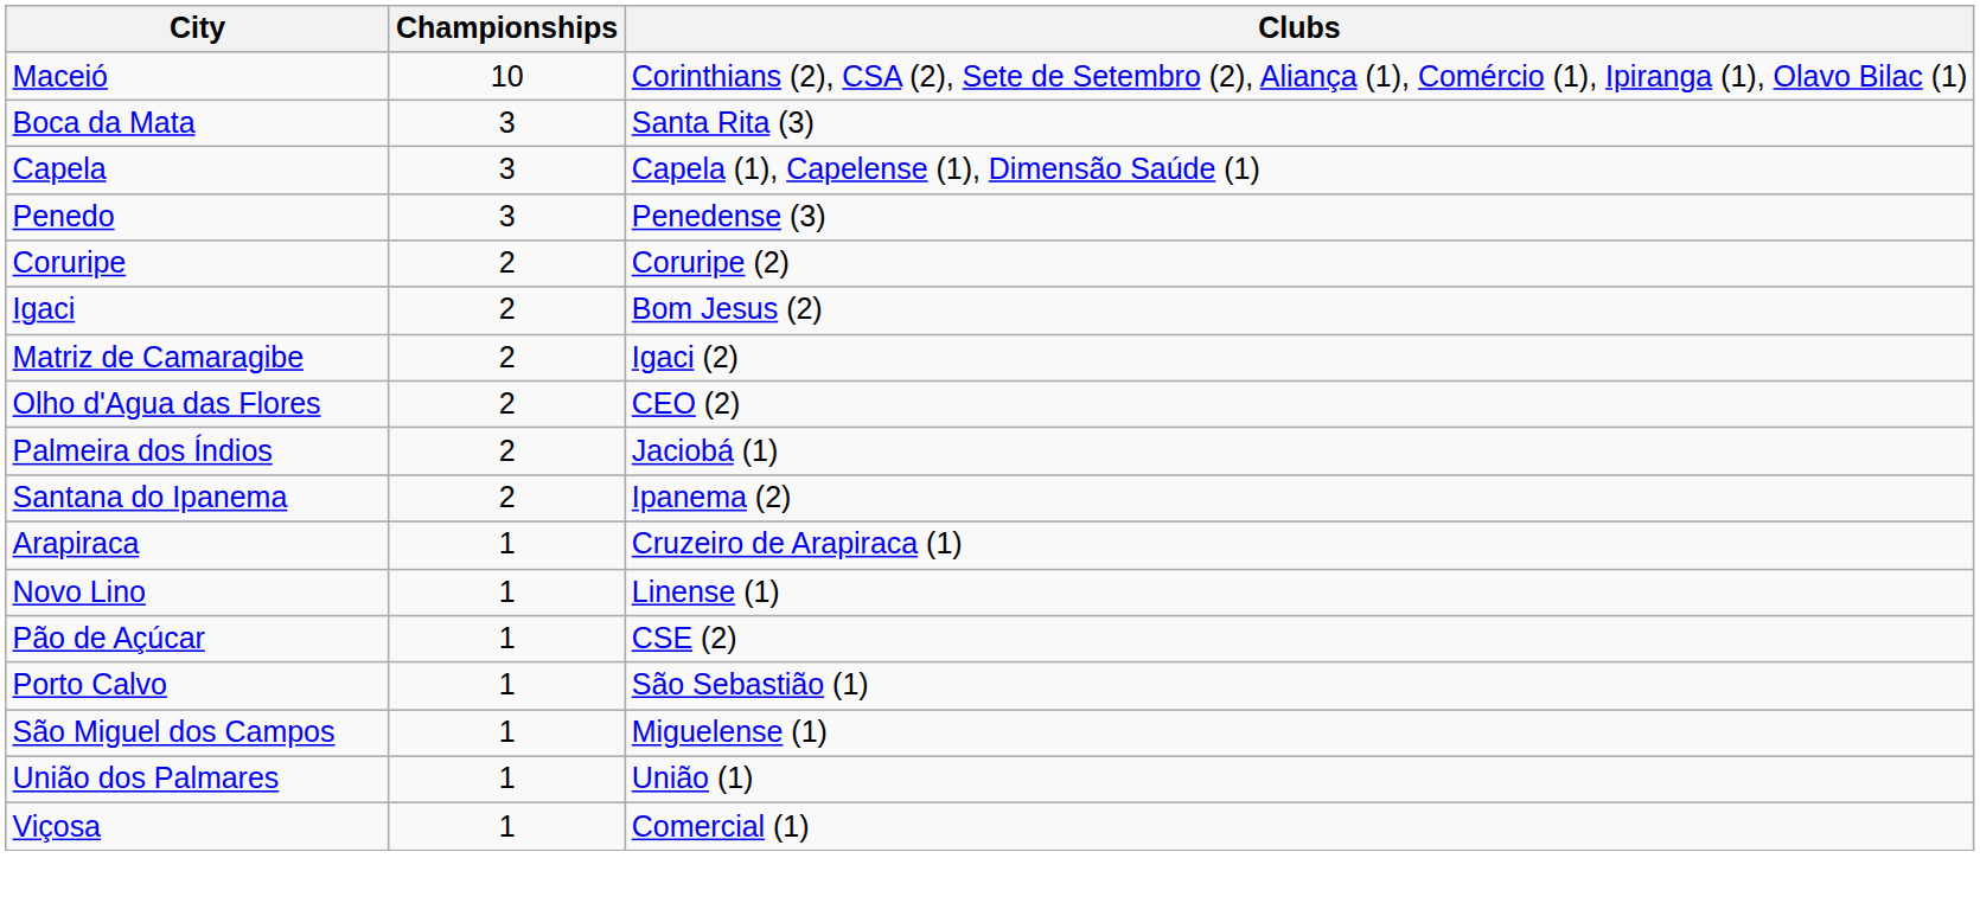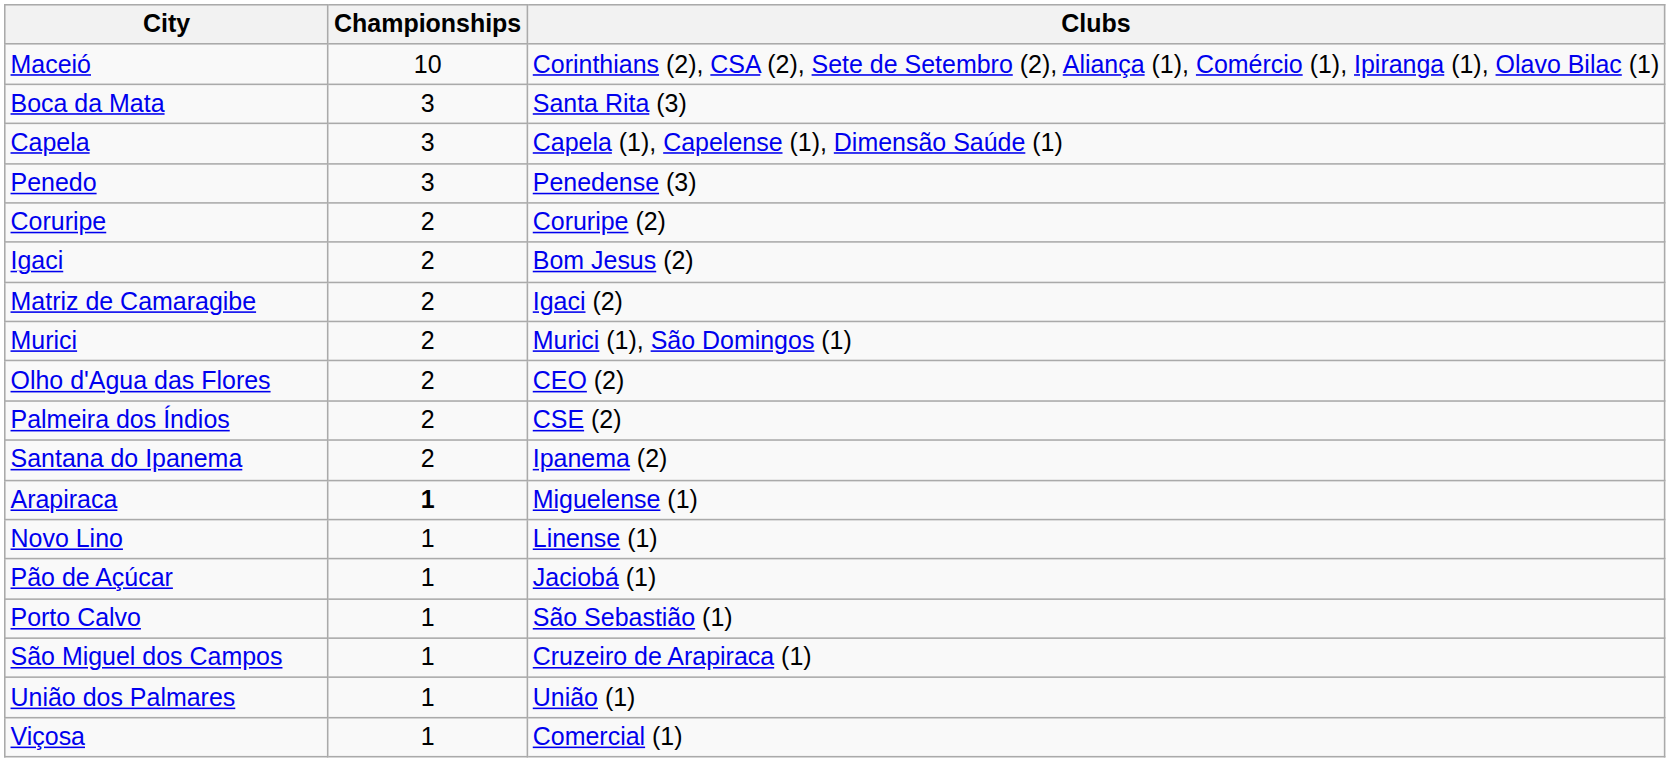+ row: Murici | 2 | Murici (1), São Domingos (1)
Palmeira dos Índios | Clubs: Jaciobá (1) -> CSE (2)
Arapiraca | Championships: normal -> bold
Arapiraca | Clubs: Cruzeiro de Arapiraca (1) -> Miguelense (1)
Pão de Açúcar | Clubs: CSE (2) -> Jaciobá (1)
São Miguel dos Campos | Clubs: Miguelense (1) -> Cruzeiro de Arapiraca (1)
